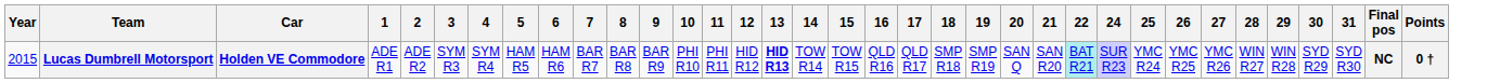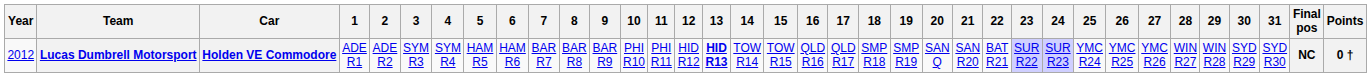+ column: 23 | SUR R22
Lucas Dumbrell Motorsport | Year: 2015 -> 2012
Lucas Dumbrell Motorsport | 22: paleturquoise background -> no background
